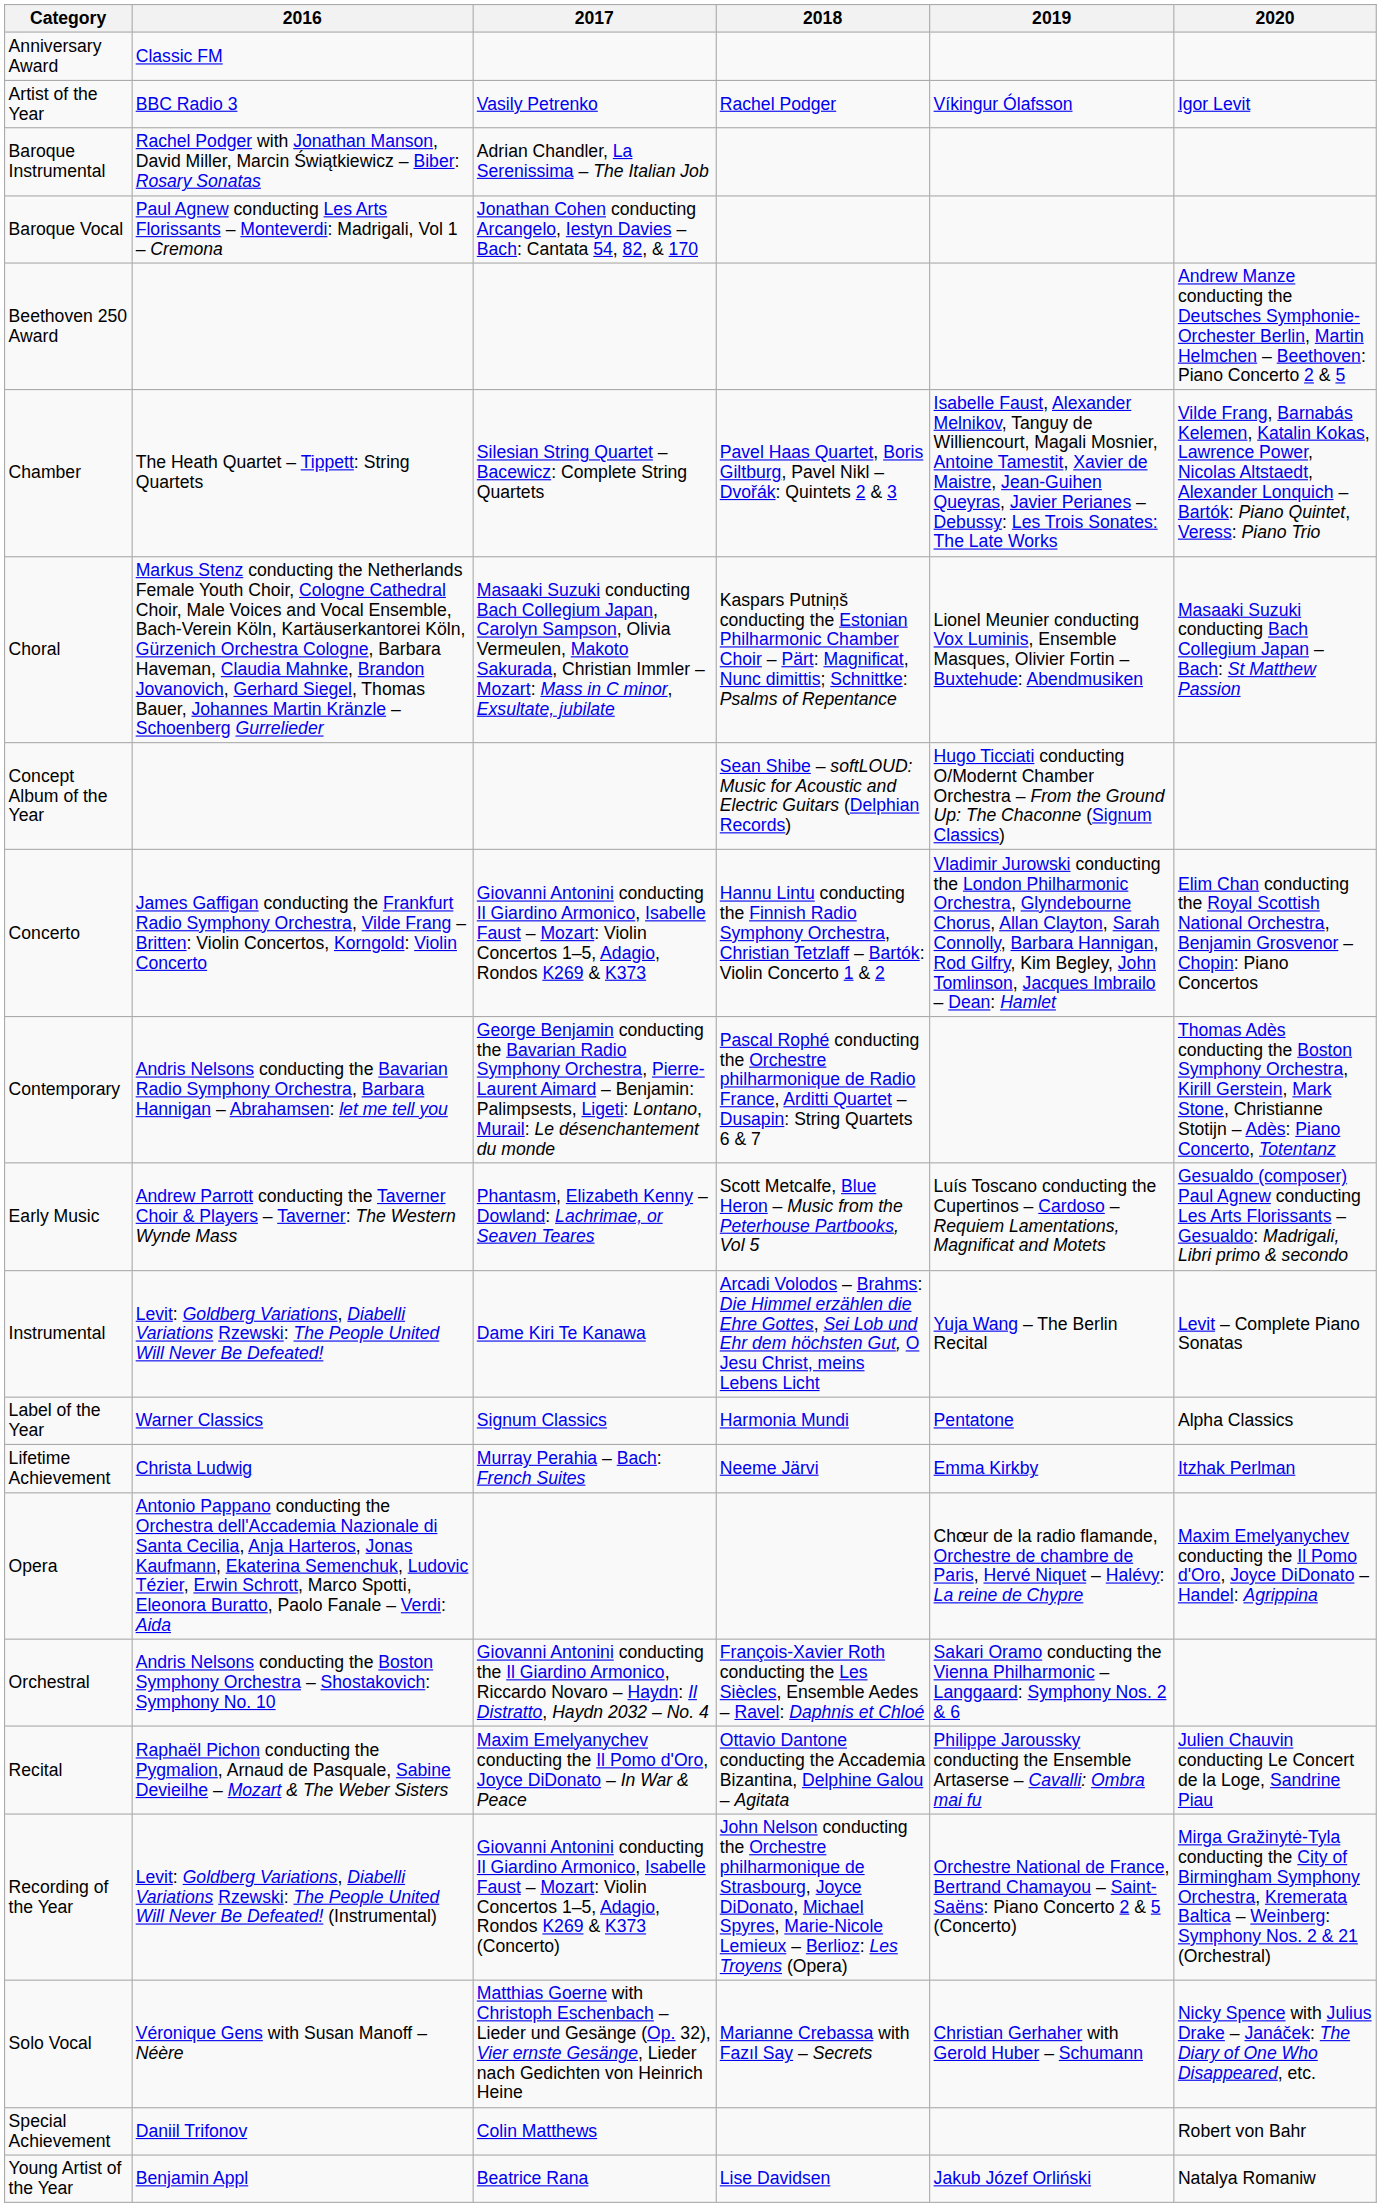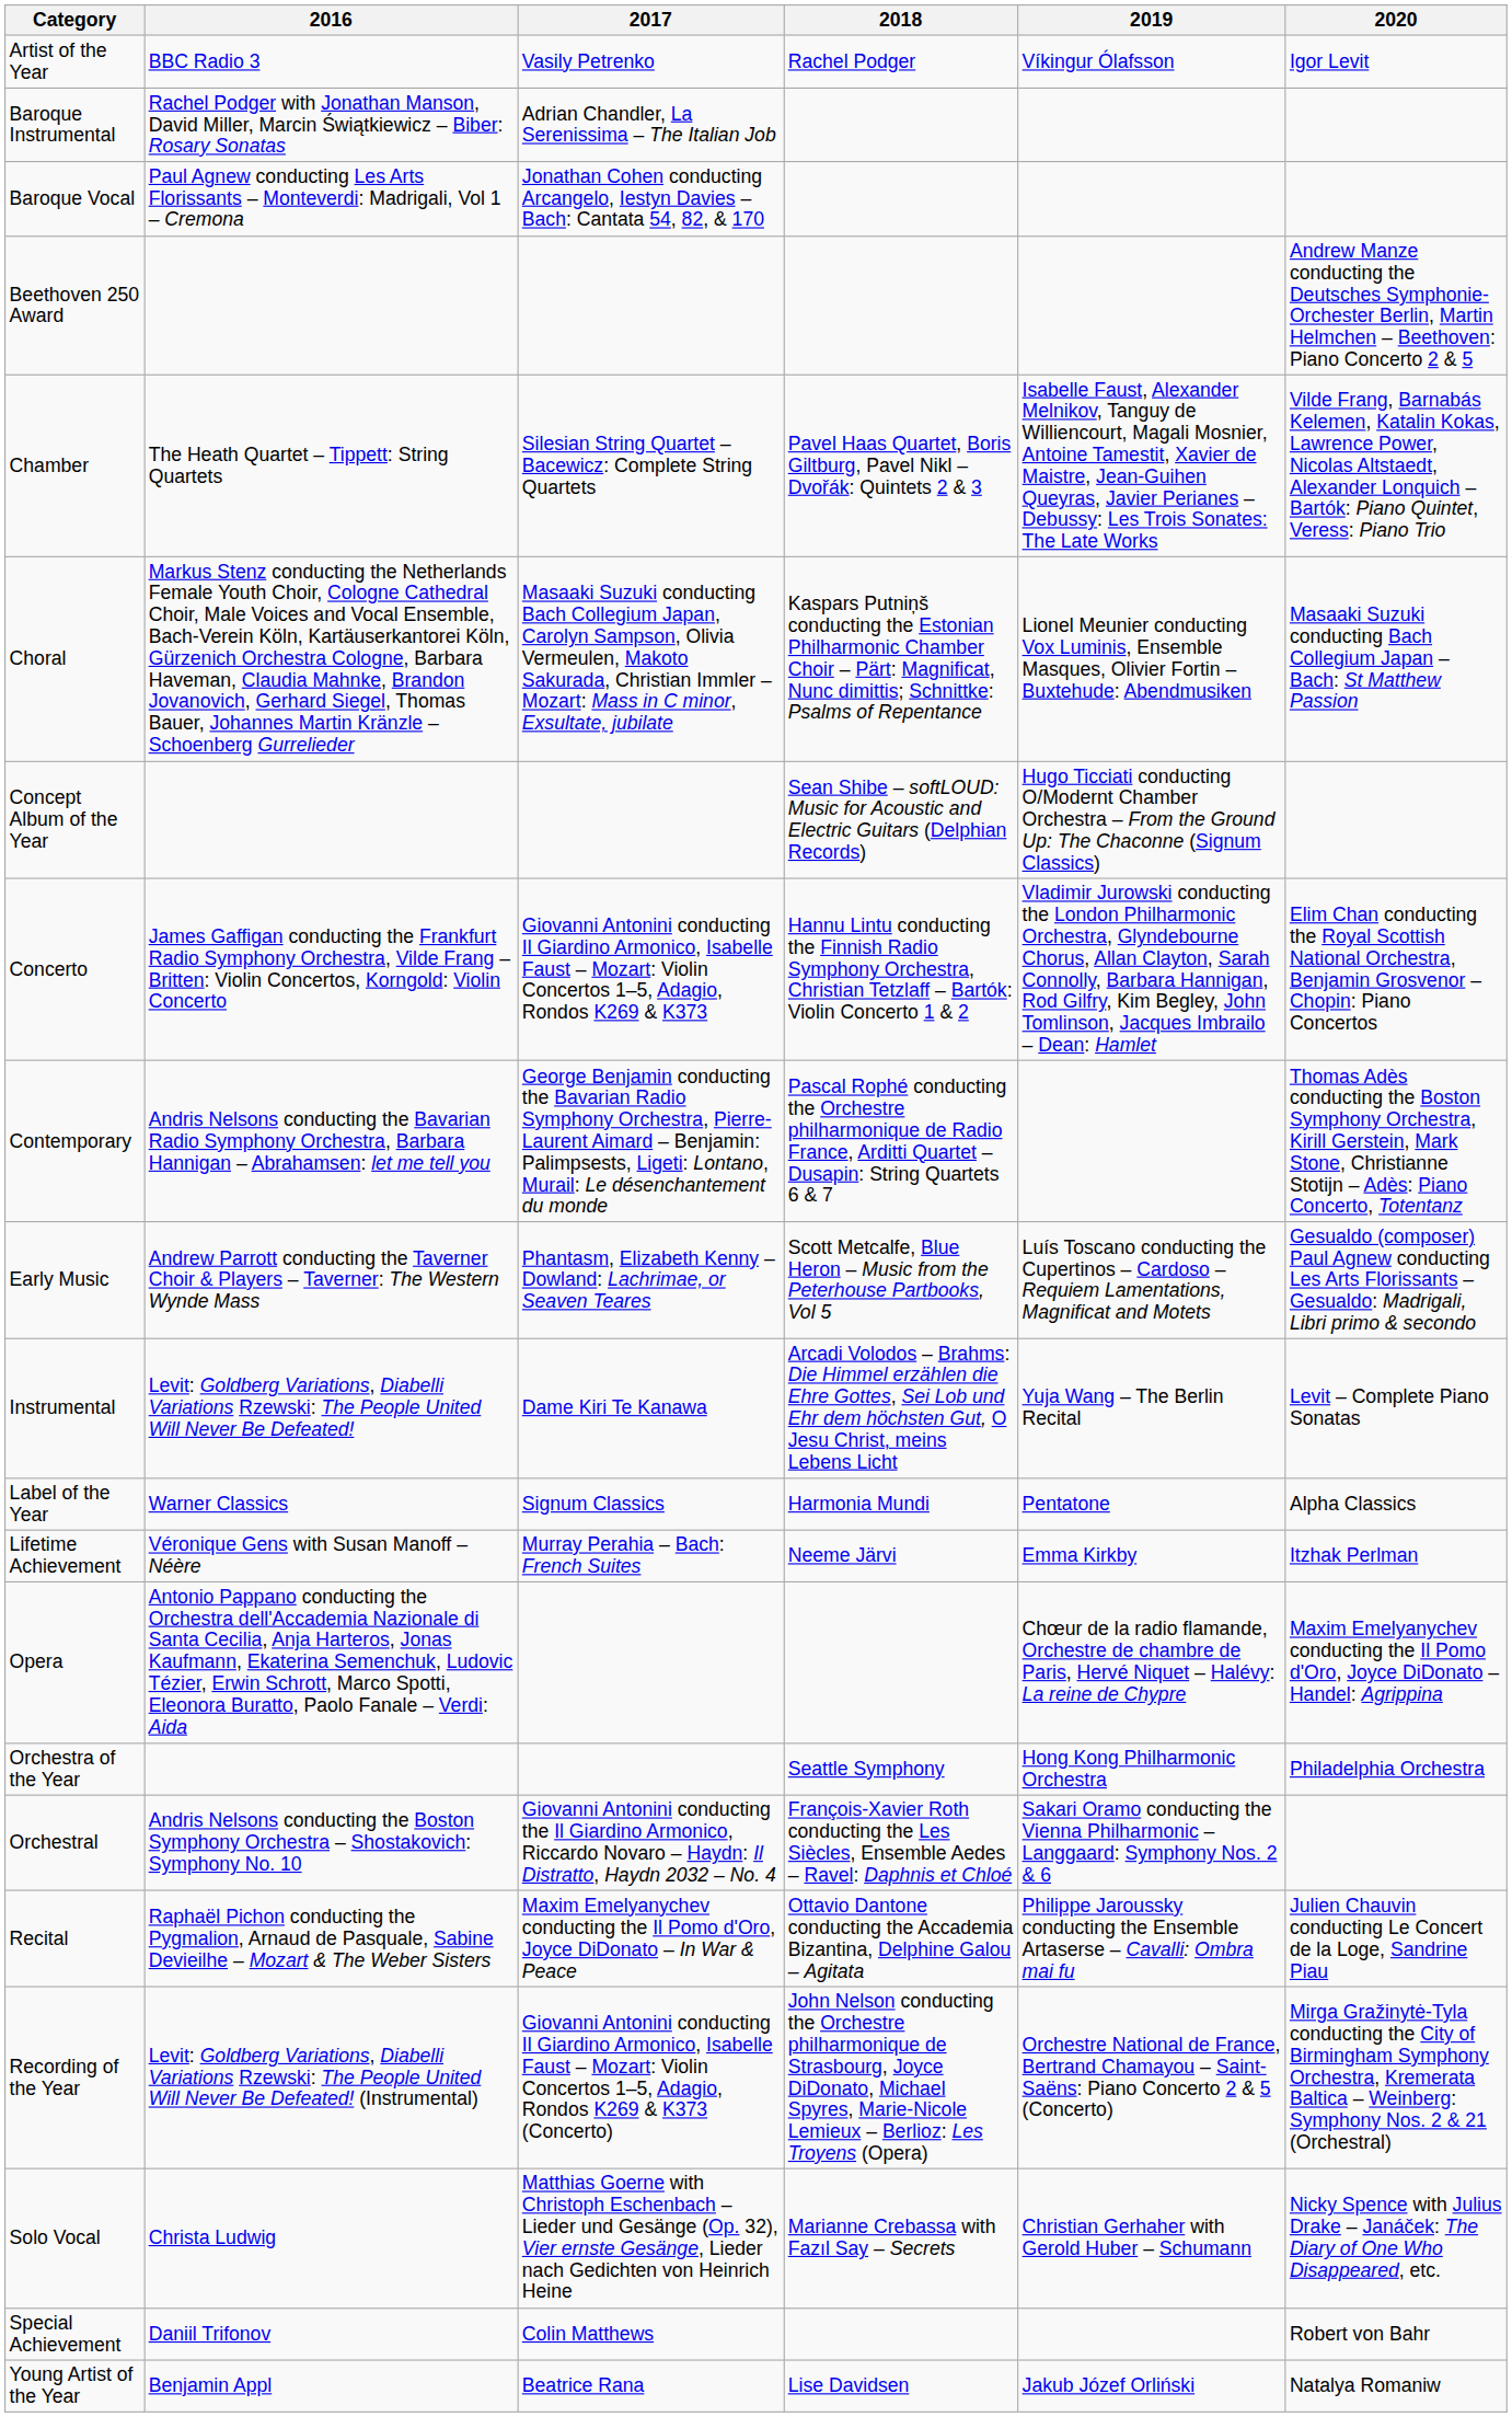- row: Anniversary Award | Classic FM
Lifetime Achievement | 2016: Christa Ludwig -> Véronique Gens with Susan Manoff – Néère
+ row: Orchestra of the Year | Seattle Symphony | Hong Kong Philharmonic Orchestra | Philadelphia Orchestra
Solo Vocal | 2016: Véronique Gens with Susan Manoff – Néère -> Christa Ludwig
